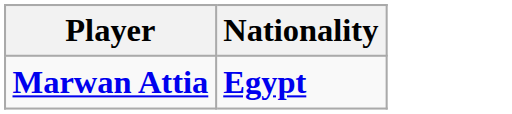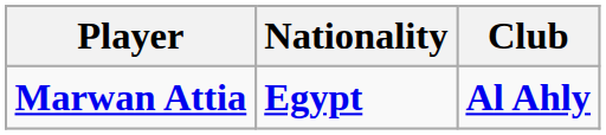+ column: Club | Al Ahly
